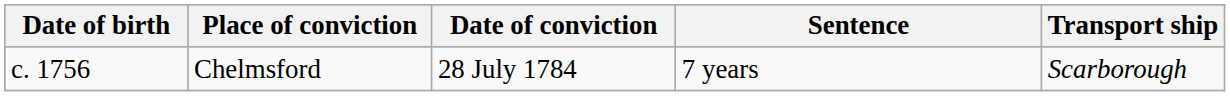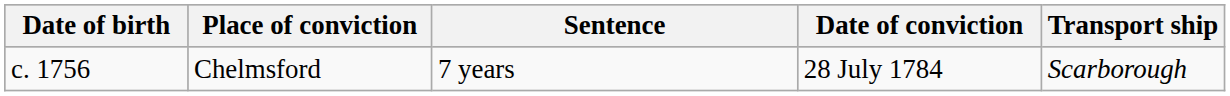columns swapped: Date of conviction <-> Sentence
